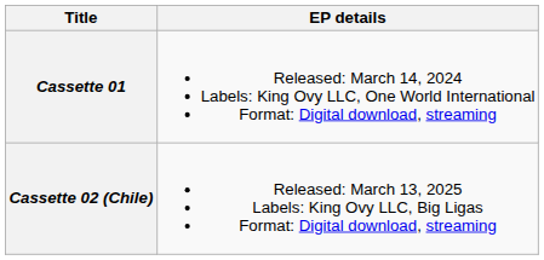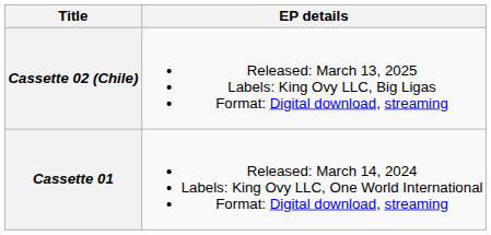rows swapped: Cassette 01 <-> Cassette 02 (Chile)
